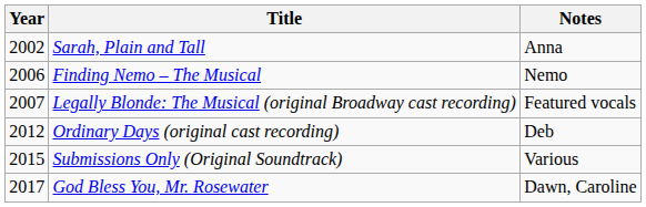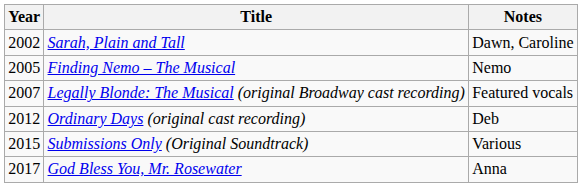Sarah, Plain and Tall | Notes: Anna -> Dawn, Caroline
Finding Nemo – The Musical | Year: 2006 -> 2005
God Bless You, Mr. Rosewater | Notes: Dawn, Caroline -> Anna
